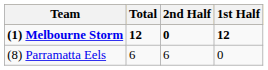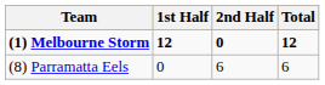columns swapped: 1st Half <-> Total
